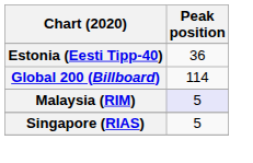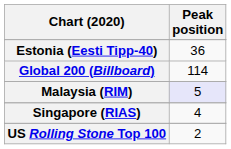Singapore (RIAS) | Peak position: 5 -> 4
+ row: US Rolling Stone Top 100 | 2
